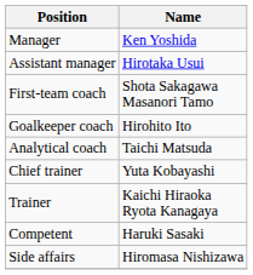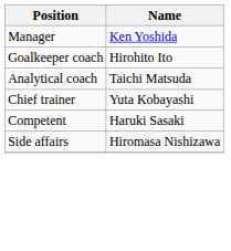- row: Assistant manager | Hirotaka Usui
- row: First-team coach | Shota Sakagawa Masanori Tamo
- row: Trainer | Kaichi Hiraoka Ryota Kanagaya
